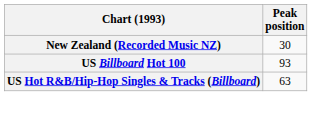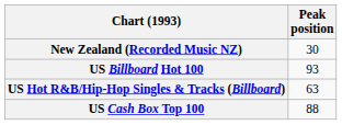+ row: US Cash Box Top 100 | 88
